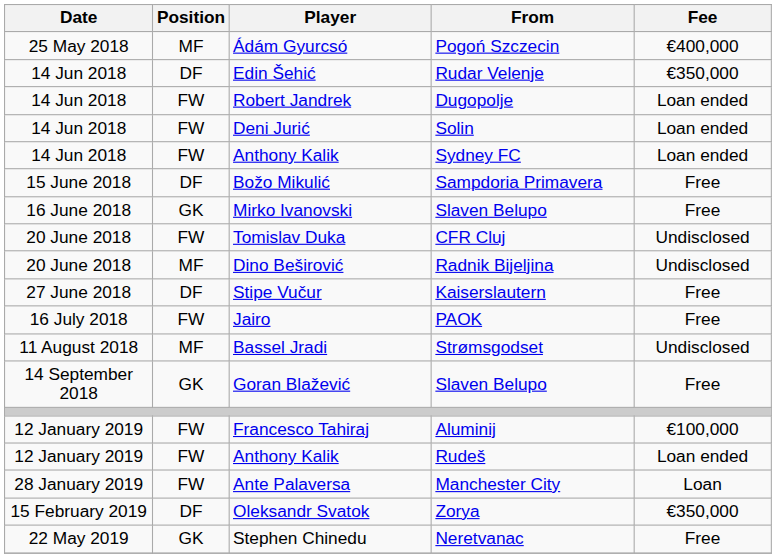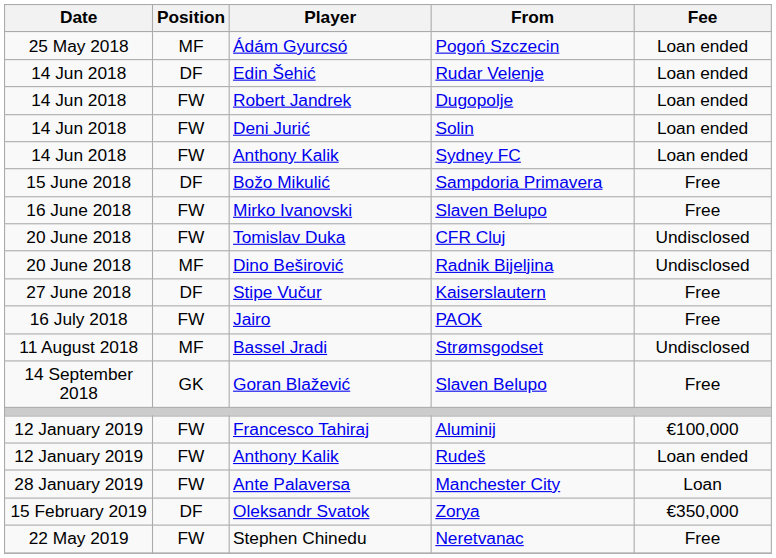Ádám Gyurcsó | Fee: €400,000 -> Loan ended
Edin Šehić | Fee: €350,000 -> Loan ended
Mirko Ivanovski | Position: GK -> FW
Stephen Chinedu | Position: GK -> FW
